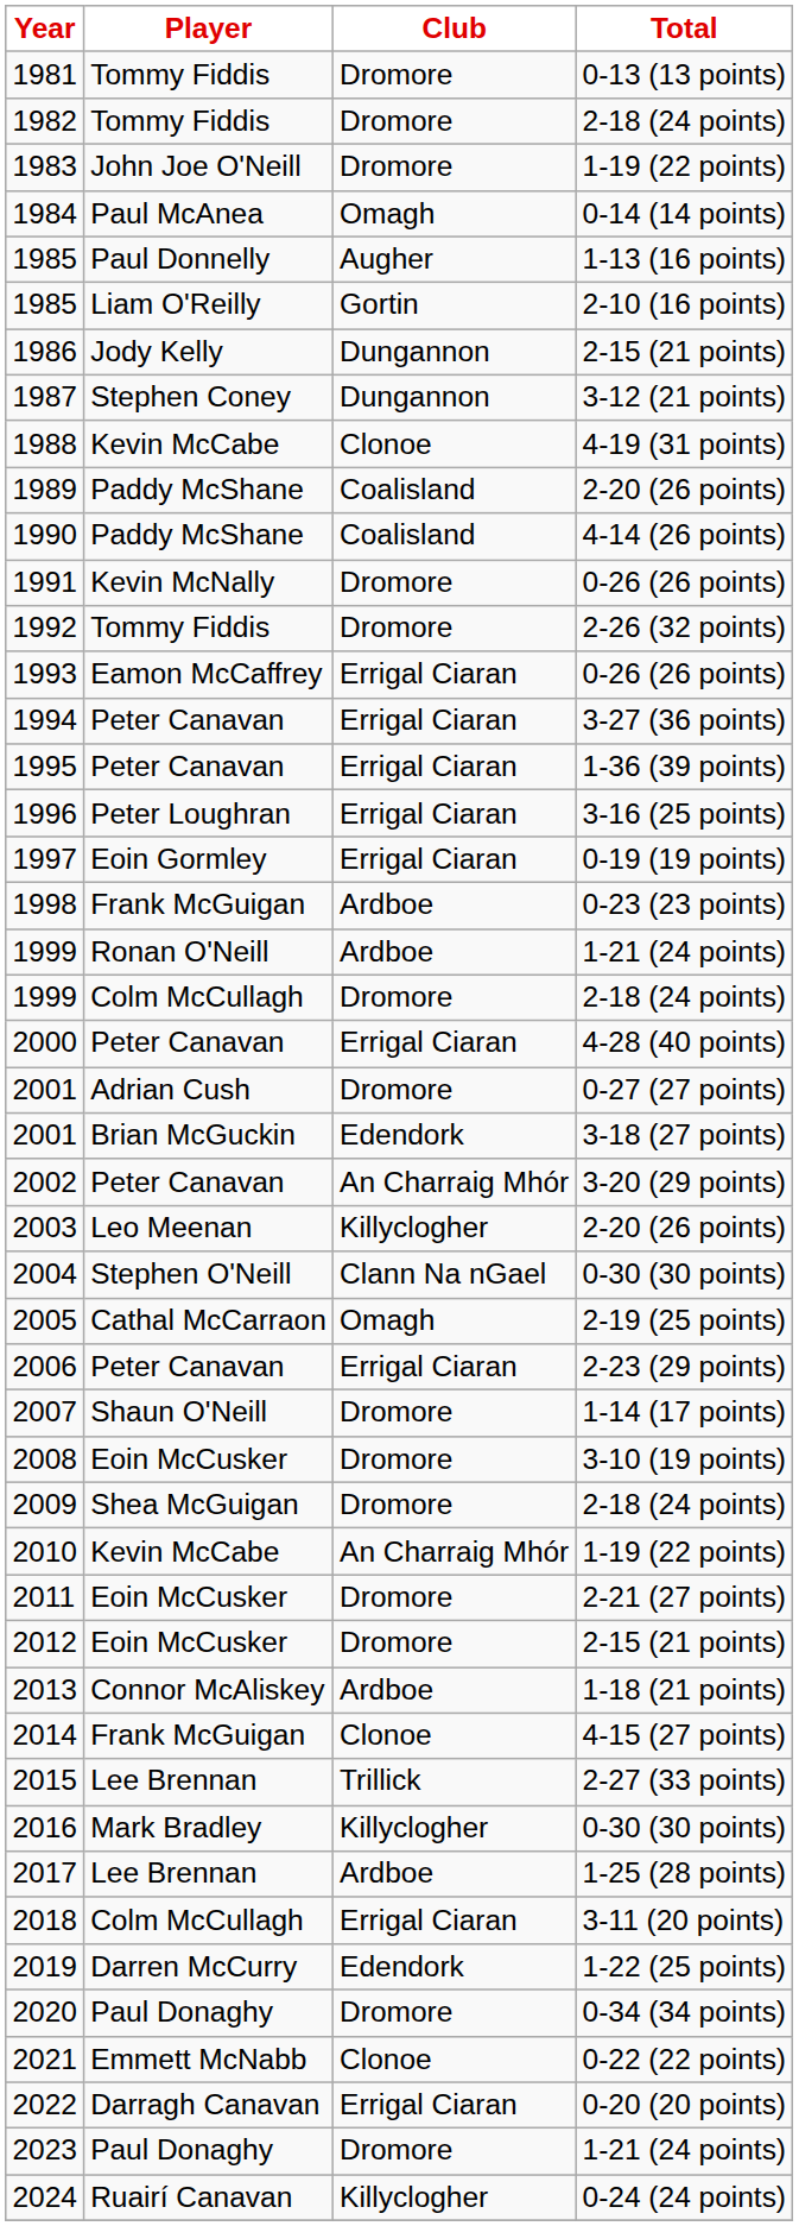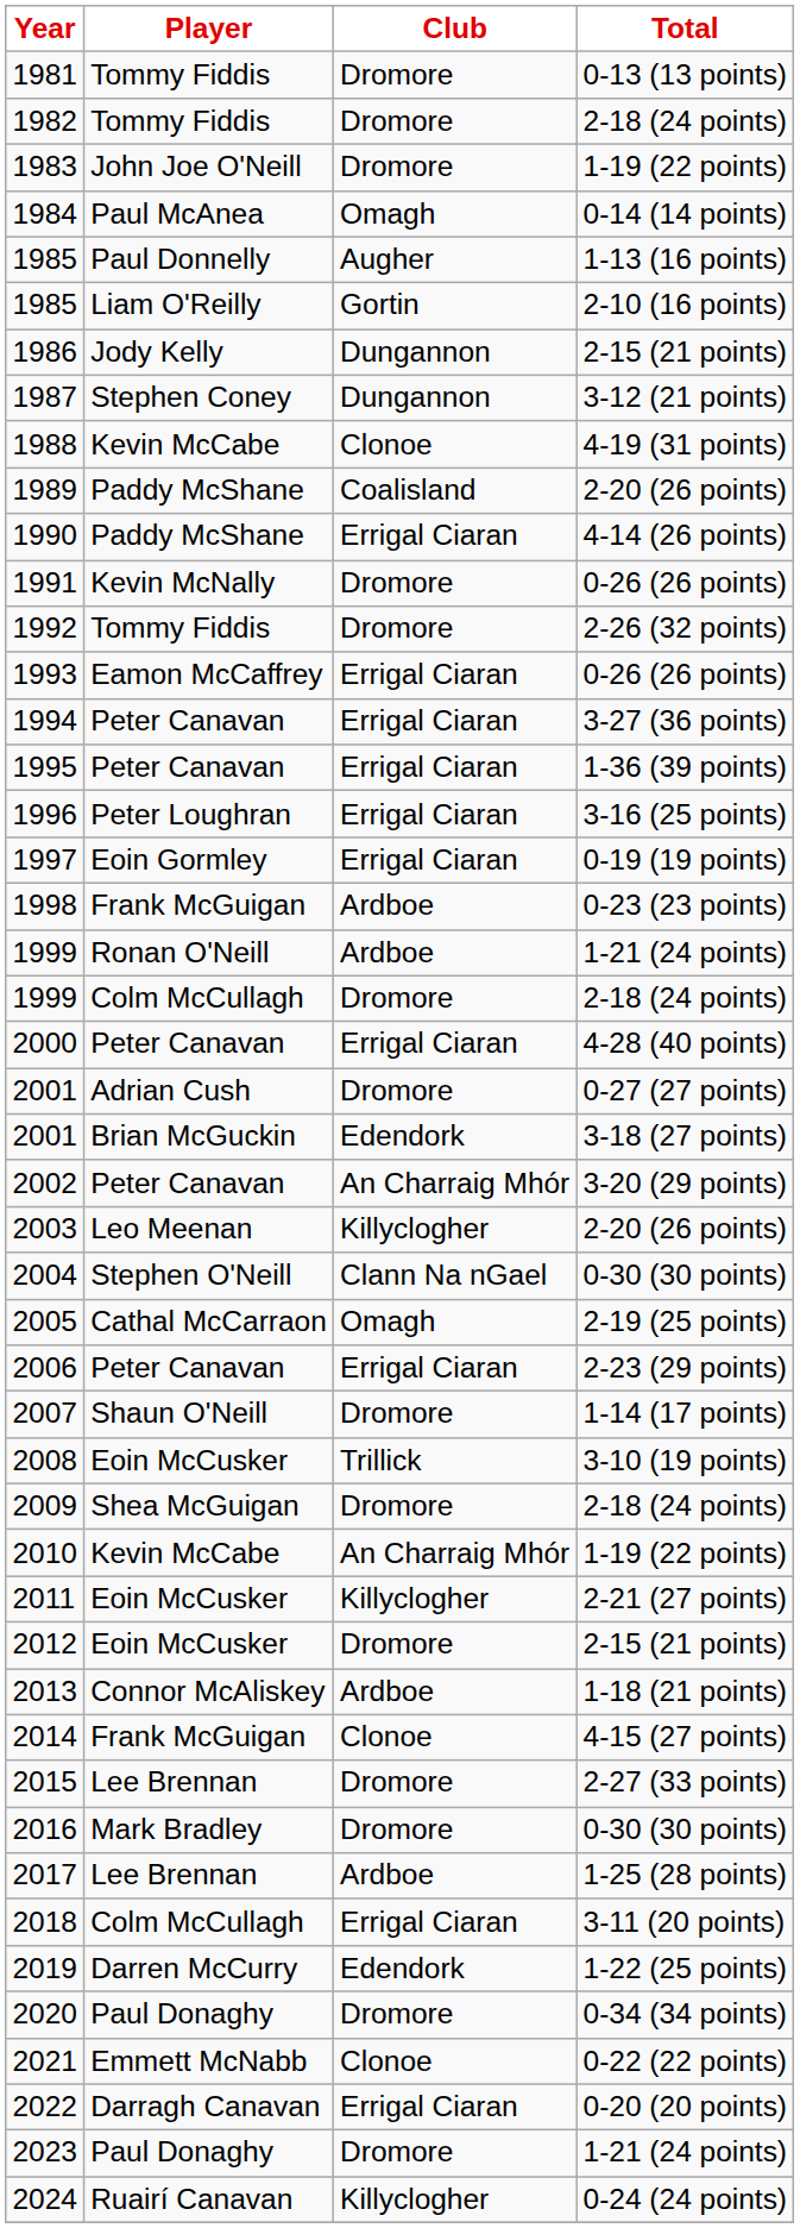1990 | Club: Coalisland -> Errigal Ciaran
2008 | Club: Dromore -> Trillick
2011 | Club: Dromore -> Killyclogher
2015 | Club: Trillick -> Dromore
2016 | Club: Killyclogher -> Dromore
